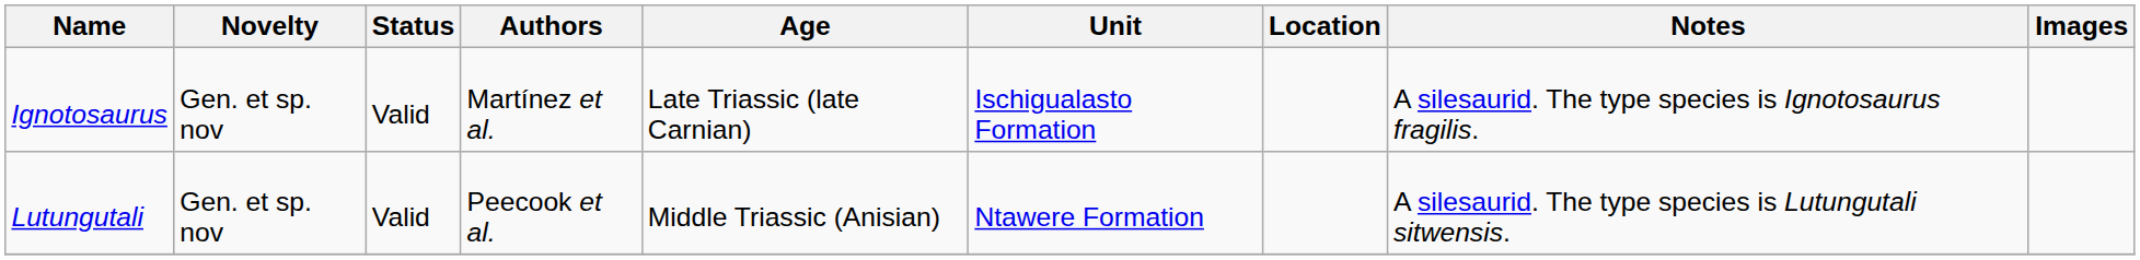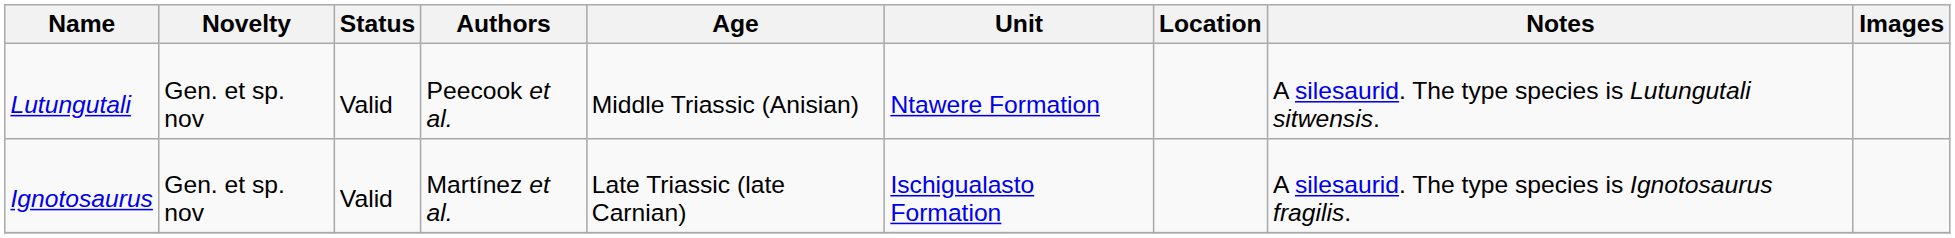rows swapped: Ignotosaurus <-> Lutungutali
